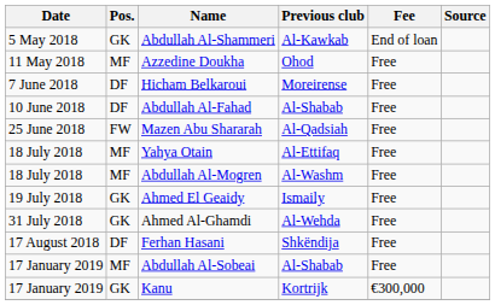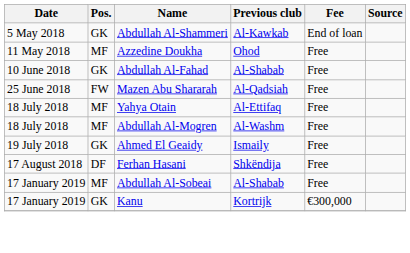- row: 7 June 2018 | DF | Hicham Belkaroui | Moreirense | Free
Abdullah Al-Fahad | Pos.: DF -> GK
- row: 31 July 2018 | GK | Ahmed Al-Ghamdi | Al-Wehda | Free
